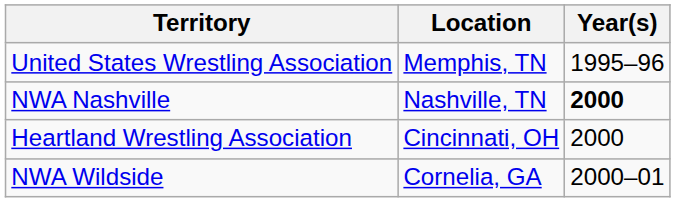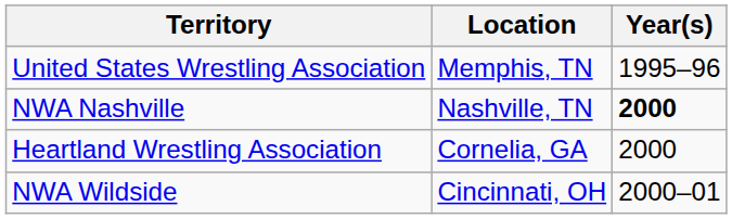Heartland Wrestling Association | Location: Cincinnati, OH -> Cornelia, GA
NWA Wildside | Location: Cornelia, GA -> Cincinnati, OH
